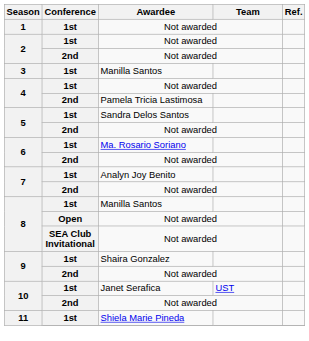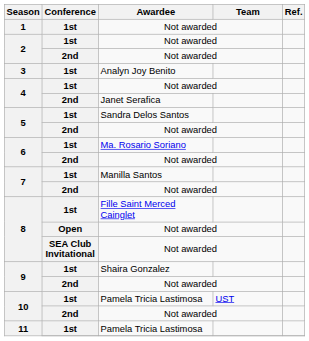3 | Awardee: Manilla Santos -> Analyn Joy Benito
4 / 2nd | Awardee: Pamela Tricia Lastimosa -> Janet Serafica
7 / 1st | Awardee: Analyn Joy Benito -> Manilla Santos
8 / 1st | Awardee: Manilla Santos -> Fille Saint Merced Cainglet
10 / 1st | Awardee: Janet Serafica -> Pamela Tricia Lastimosa
11 / 1st | Awardee: Shiela Marie Pineda -> Pamela Tricia Lastimosa
